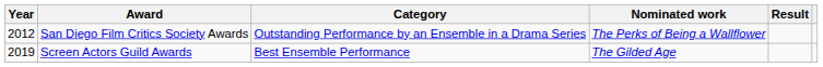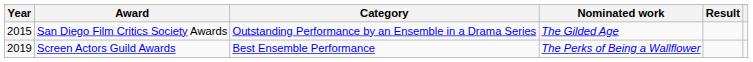San Diego Film Critics Society Awards | Year: 2012 -> 2015
San Diego Film Critics Society Awards | Nominated work: The Perks of Being a Wallflower -> The Gilded Age
Screen Actors Guild Awards | Nominated work: The Gilded Age -> The Perks of Being a Wallflower
